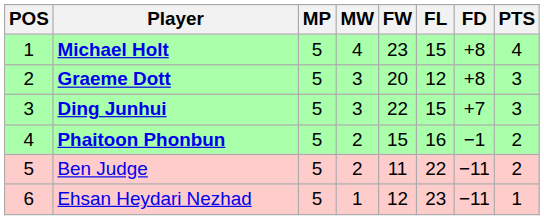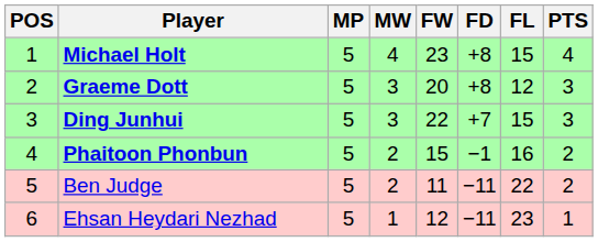columns swapped: FL <-> FD
